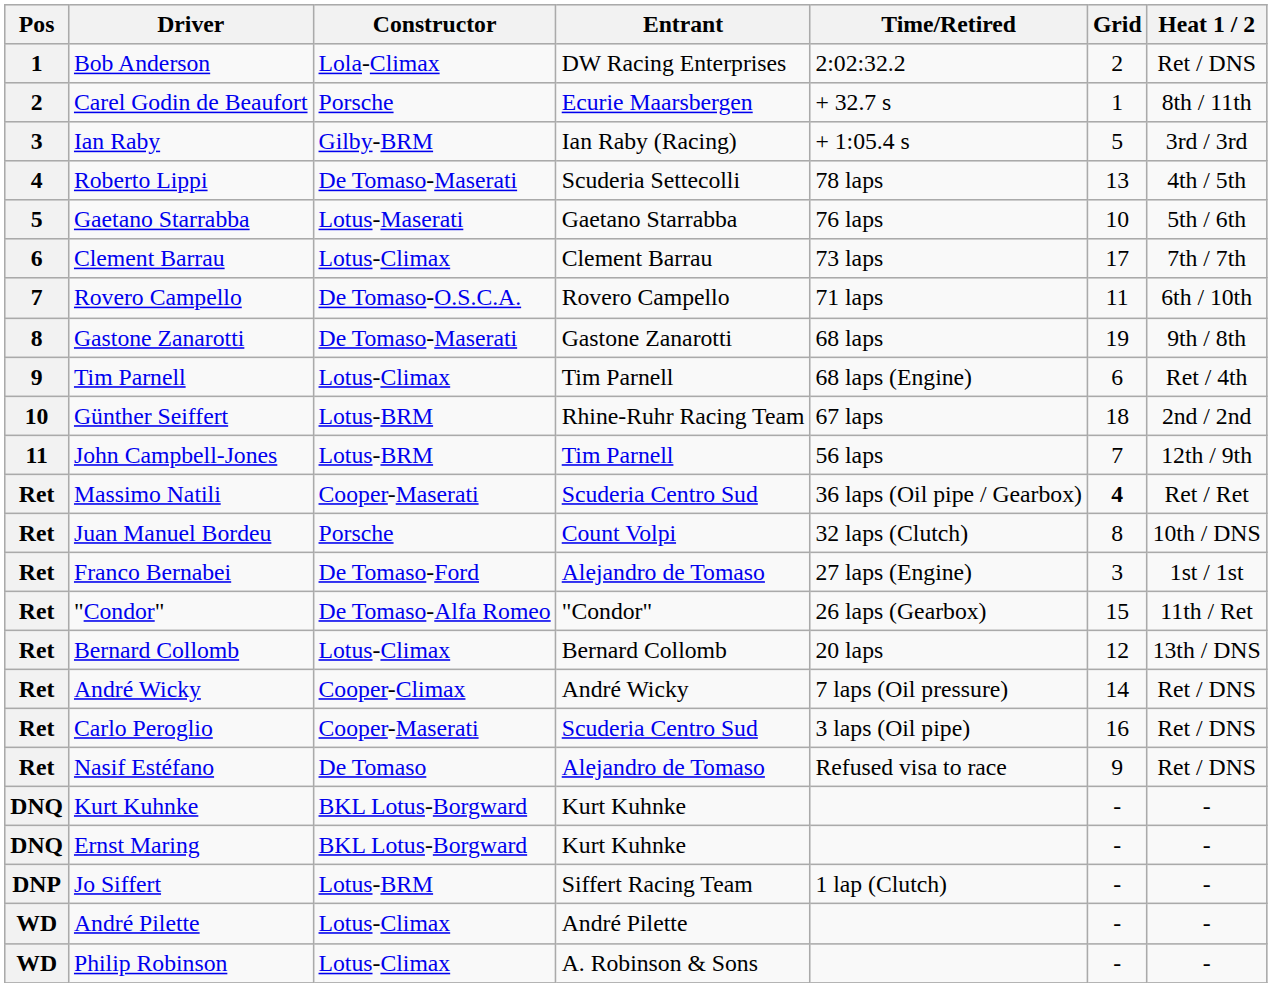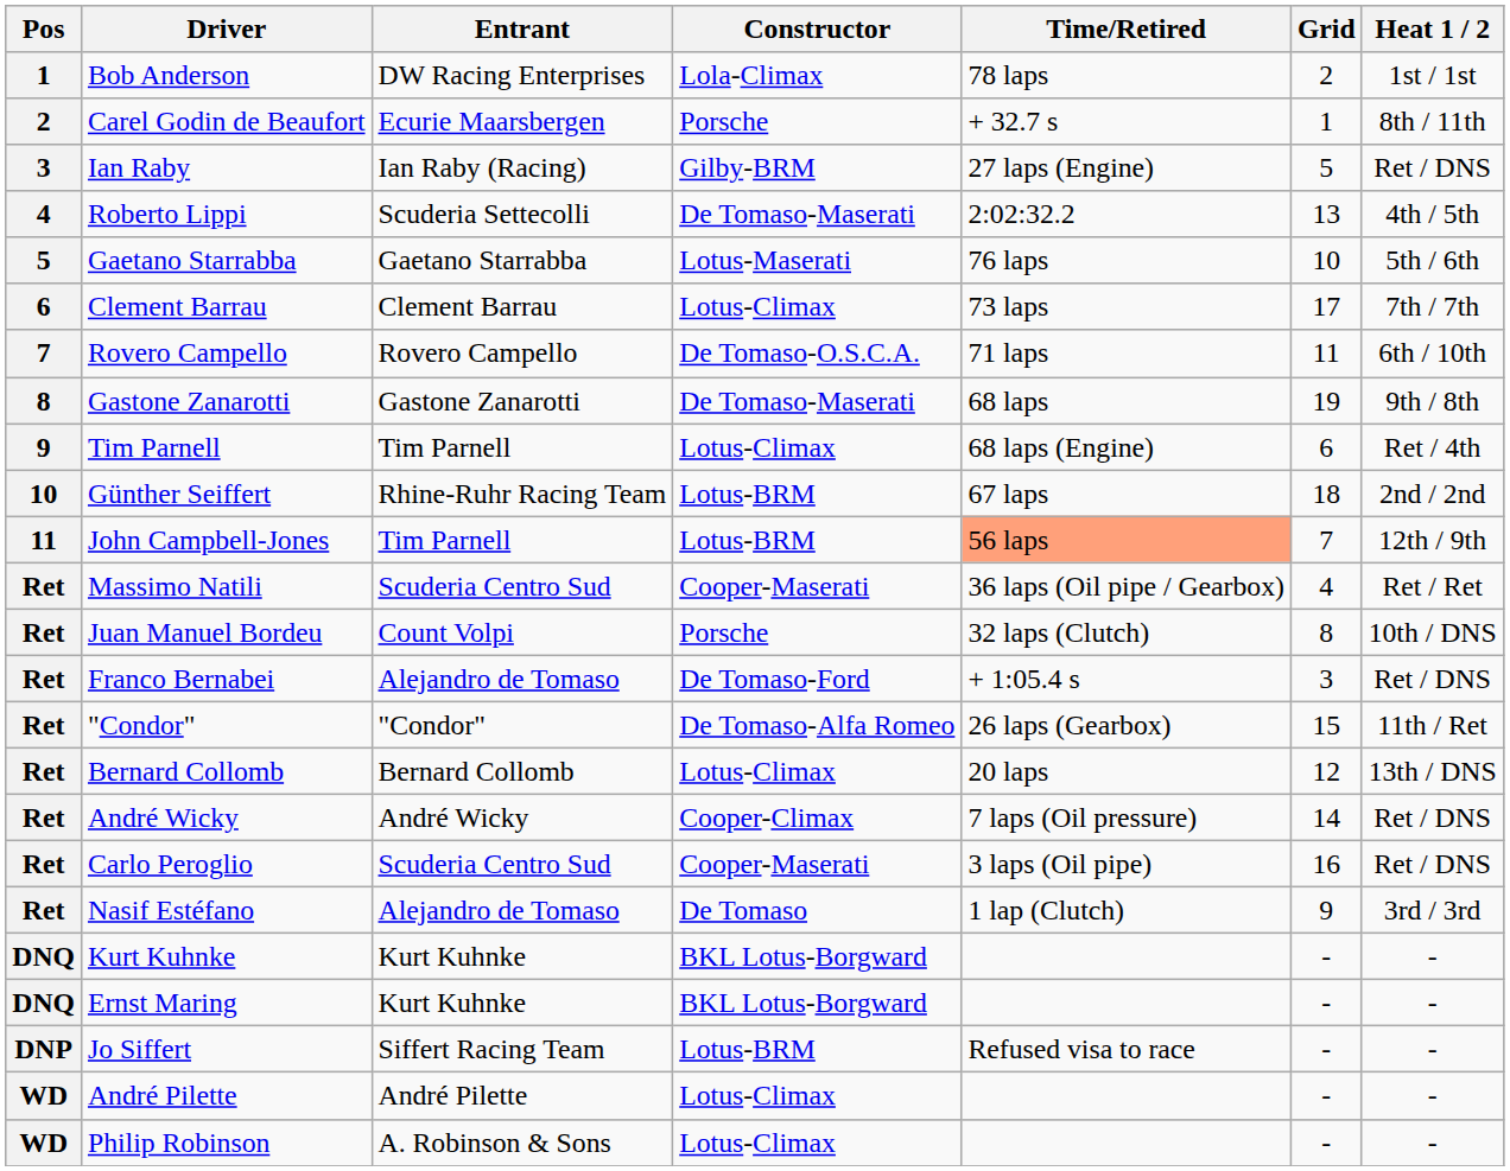columns swapped: Entrant <-> Constructor
Bob Anderson | Time/Retired: 2:02:32.2 -> 78 laps
Bob Anderson | Heat 1 / 2: Ret / DNS -> 1st / 1st
Ian Raby | Time/Retired: + 1:05.4 s -> 27 laps (Engine)
Ian Raby | Heat 1 / 2: 3rd / 3rd -> Ret / DNS
Roberto Lippi | Time/Retired: 78 laps -> 2:02:32.2
John Campbell-Jones | Time/Retired: no background -> lightsalmon background
Massimo Natili | Grid: bold -> normal
Franco Bernabei | Time/Retired: 27 laps (Engine) -> + 1:05.4 s
Franco Bernabei | Heat 1 / 2: 1st / 1st -> Ret / DNS
Nasif Estéfano | Time/Retired: Refused visa to race -> 1 lap (Clutch)
Nasif Estéfano | Heat 1 / 2: Ret / DNS -> 3rd / 3rd
Jo Siffert | Time/Retired: 1 lap (Clutch) -> Refused visa to race
